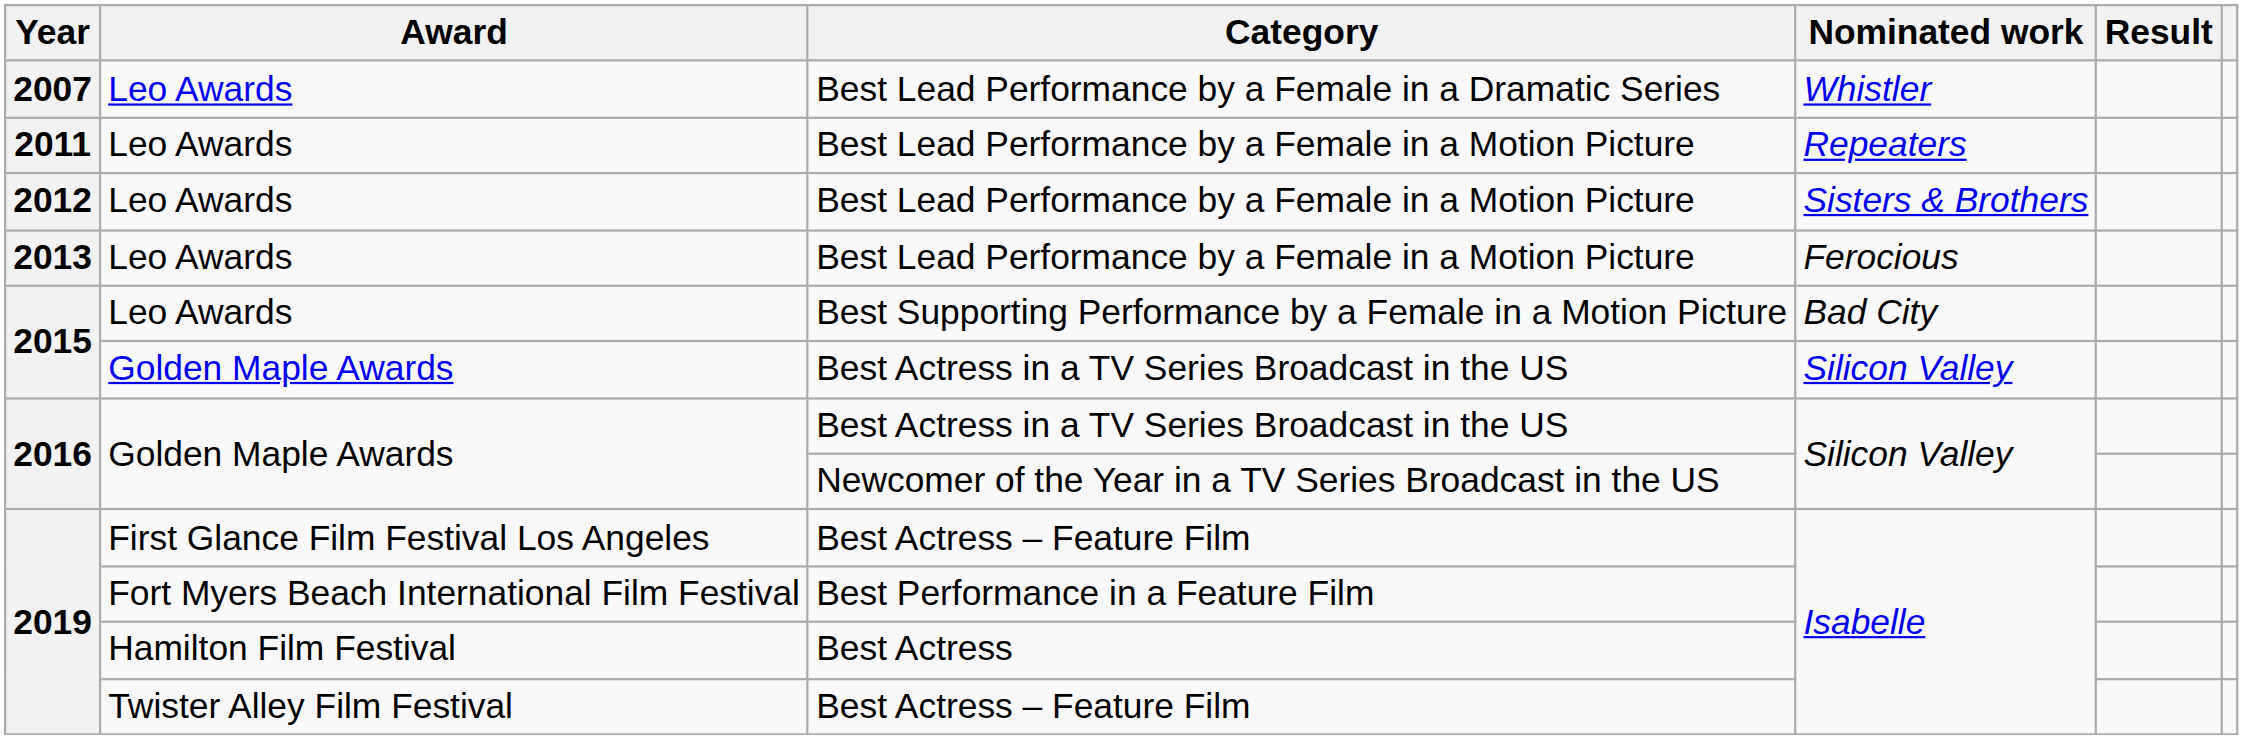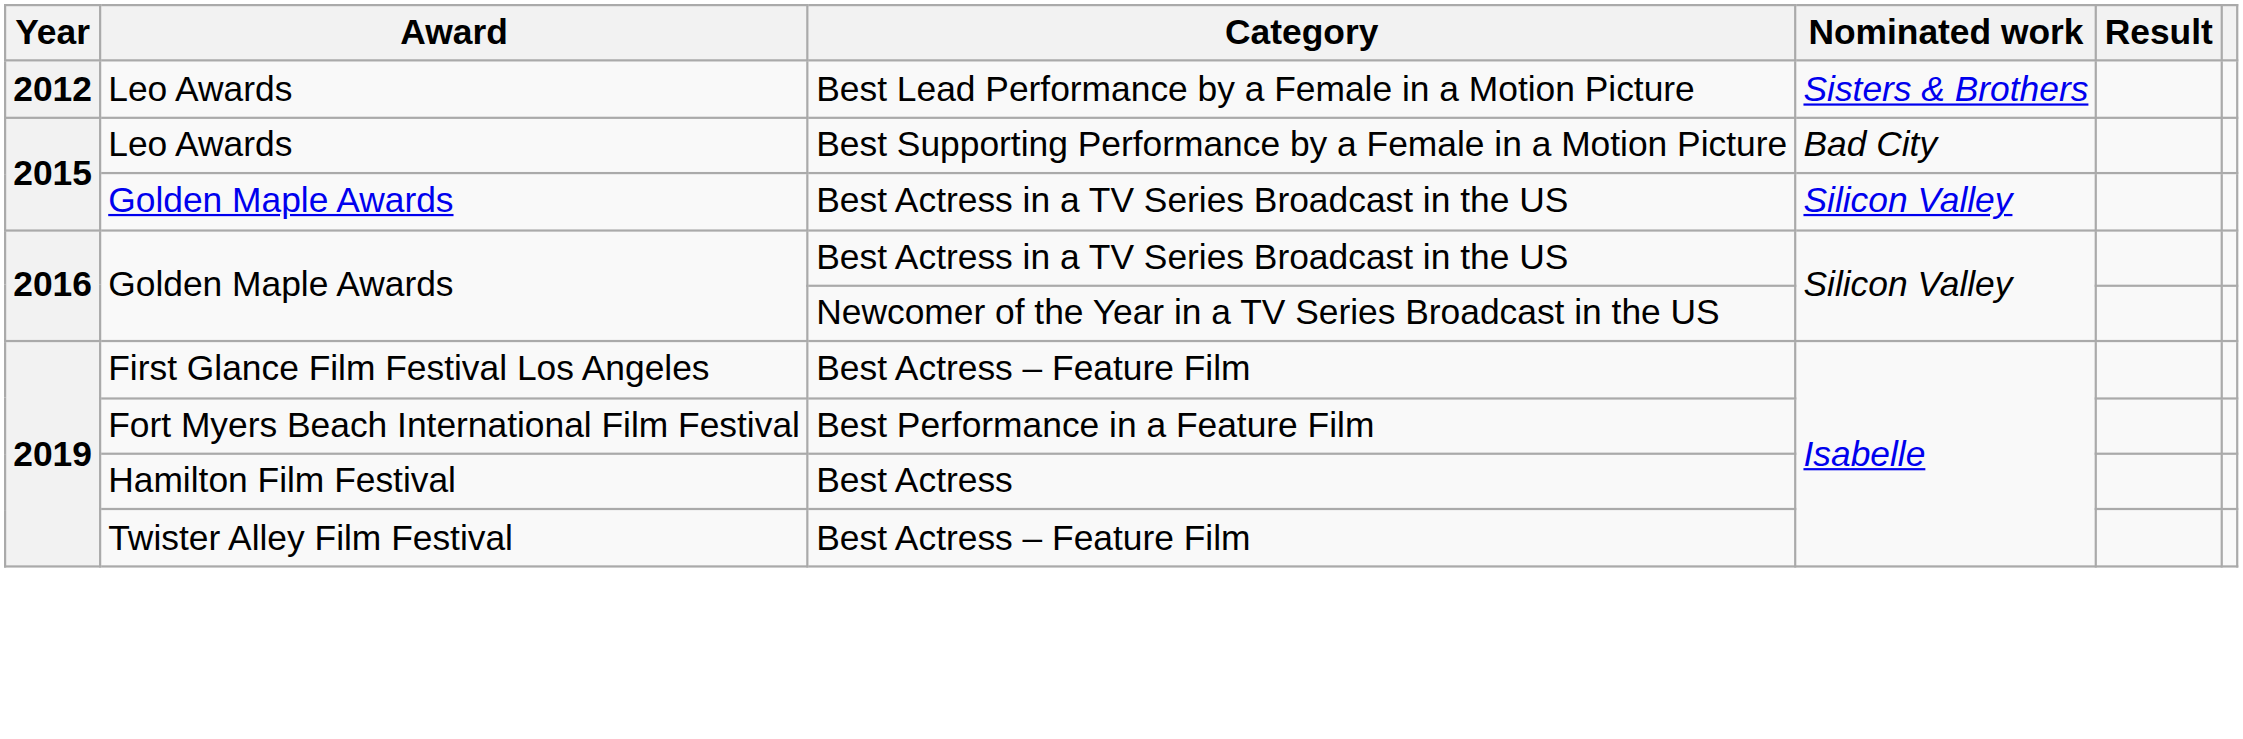- row: 2007 | Leo Awards | Best Lead Performance by a Female in a Dramatic Series | Whistler
- row: 2011 | Leo Awards | Best Lead Performance by a Female in a Motion Picture | Repeaters
- row: 2013 | Leo Awards | Best Lead Performance by a Female in a Motion Picture | Ferocious
